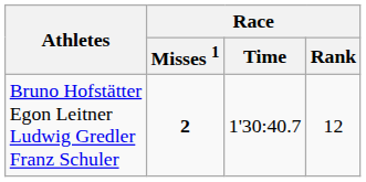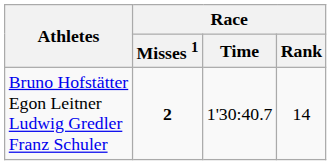Bruno Hofstätter Egon Leitner Ludwig Gredler Franz Schuler | Race / Rank: 12 -> 14
